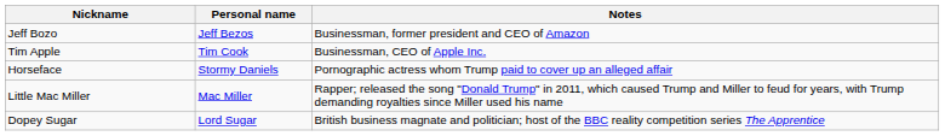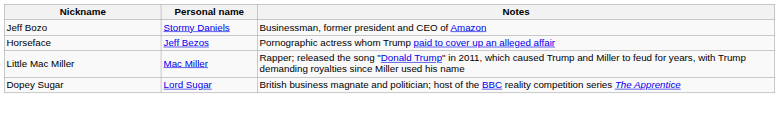Jeff Bozo | Personal name: Jeff Bezos -> Stormy Daniels
- row: Tim Apple | Tim Cook | Businessman, CEO of Apple Inc.
Horseface | Personal name: Stormy Daniels -> Jeff Bezos
